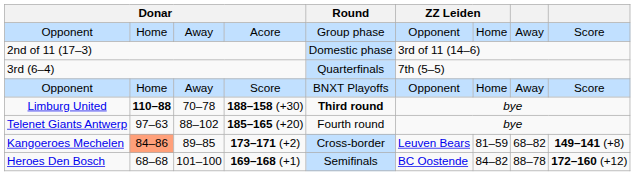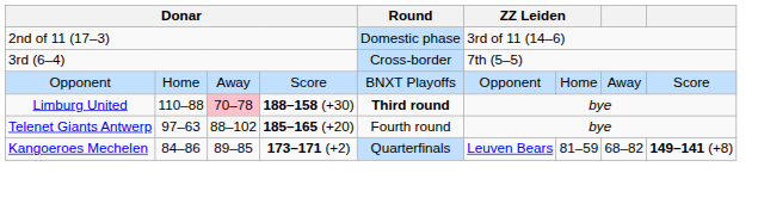- row: Opponent | Home | Away | Acore | Group phase | Opponent | Home | Away | Score
3rd (6–4) | Round: Quarterfinals -> Cross-border
188–158 (+30) | column 2: bold -> normal
188–158 (+30) | column 3: no background -> pink background
173–171 (+2) | column 2: lightsalmon background -> no background
173–171 (+2) | Round: Cross-border -> Quarterfinals
- row: Heroes Den Bosch | 68–68 | 101–100 | 169–168 (+1) | Semifinals | BC Oostende | 84–82 | 88–78 | 172–160 (+12)
